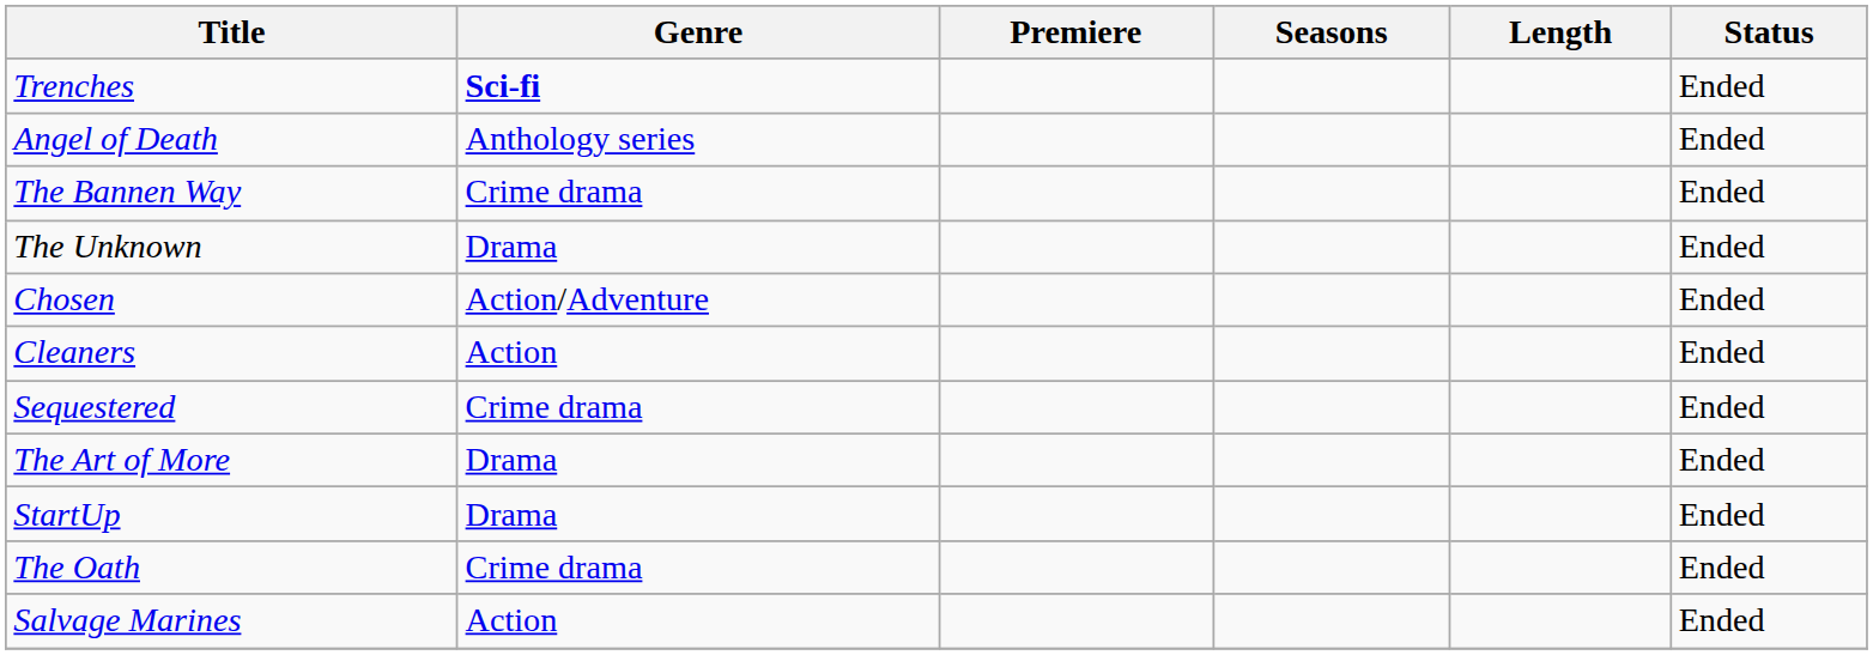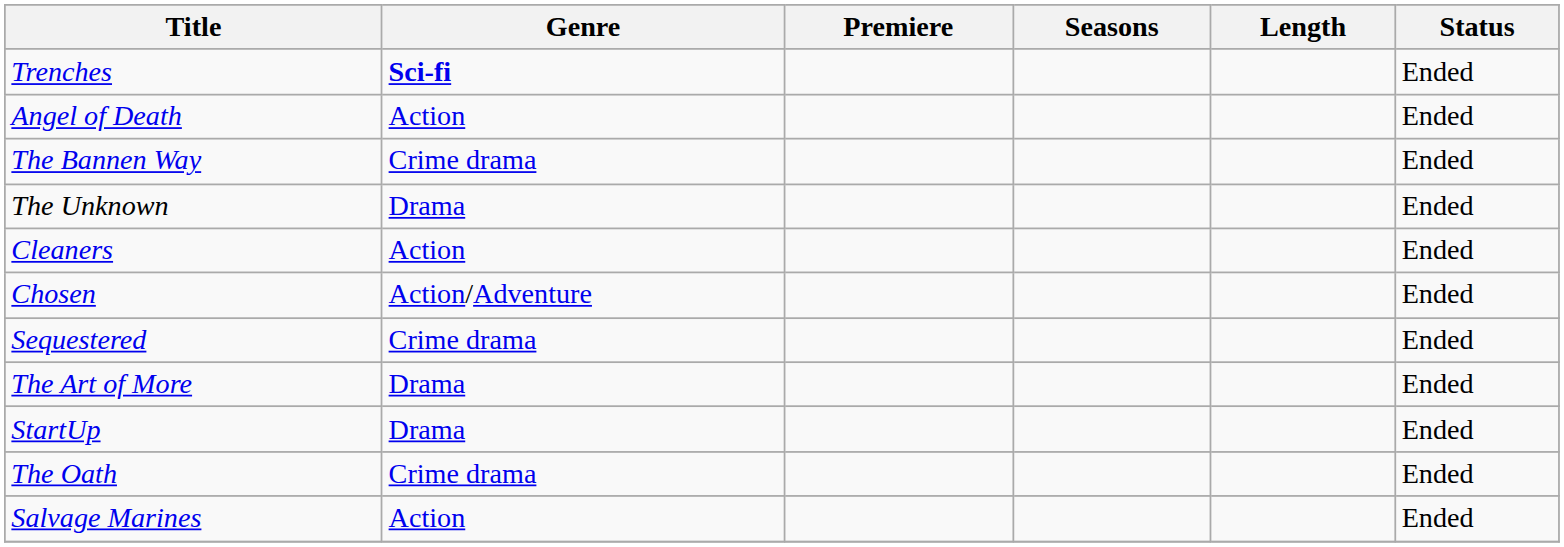Angel of Death | Genre: Anthology series -> Action
rows swapped: Chosen <-> Cleaners
